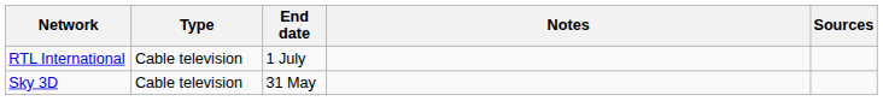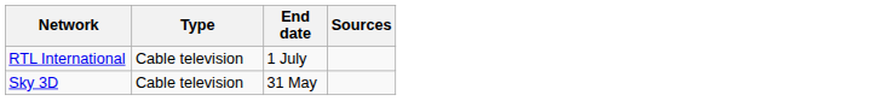- column: Notes
